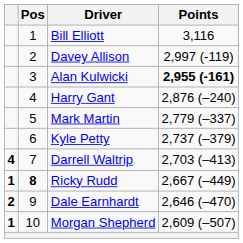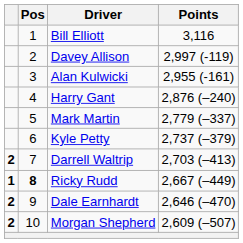Alan Kulwicki | Points: bold -> normal
Darrell Waltrip | column 1: 4 -> 2
Morgan Shepherd | column 1: 1 -> 2
